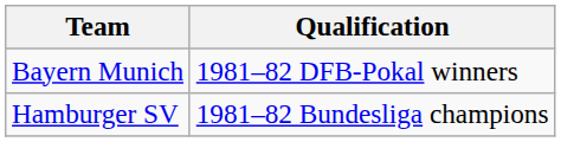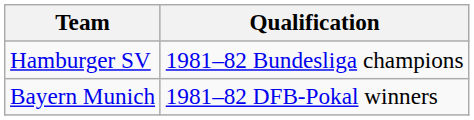rows swapped: Bayern Munich <-> Hamburger SV
